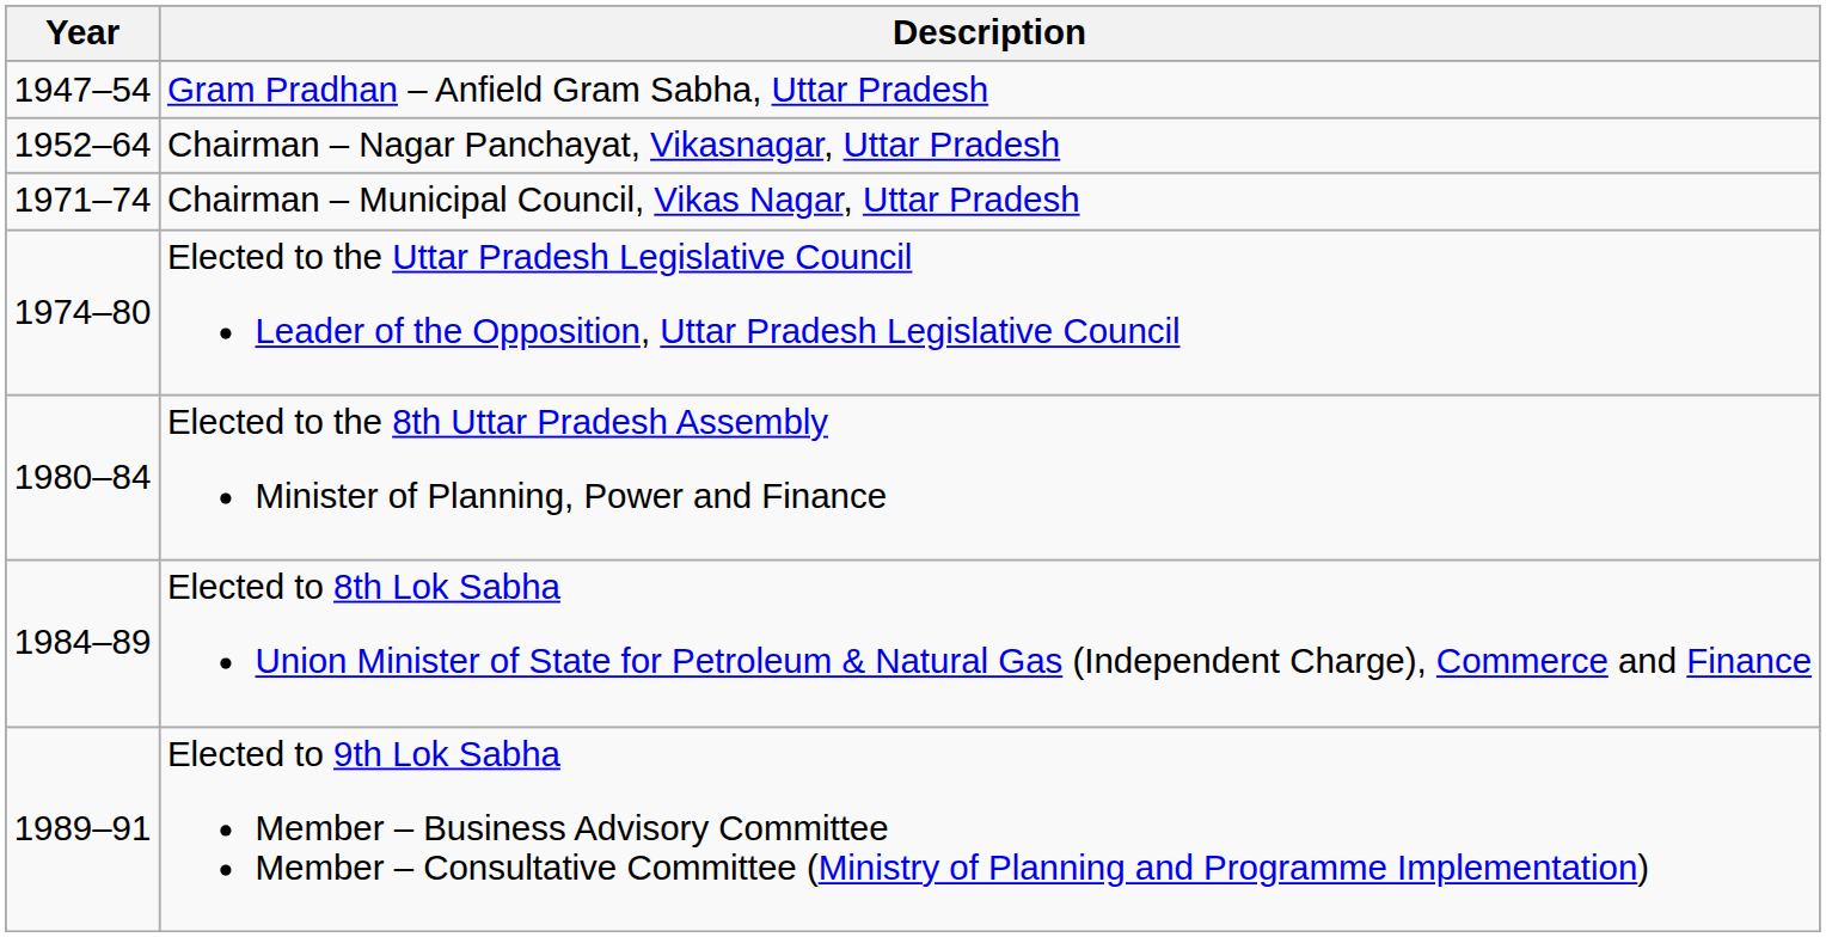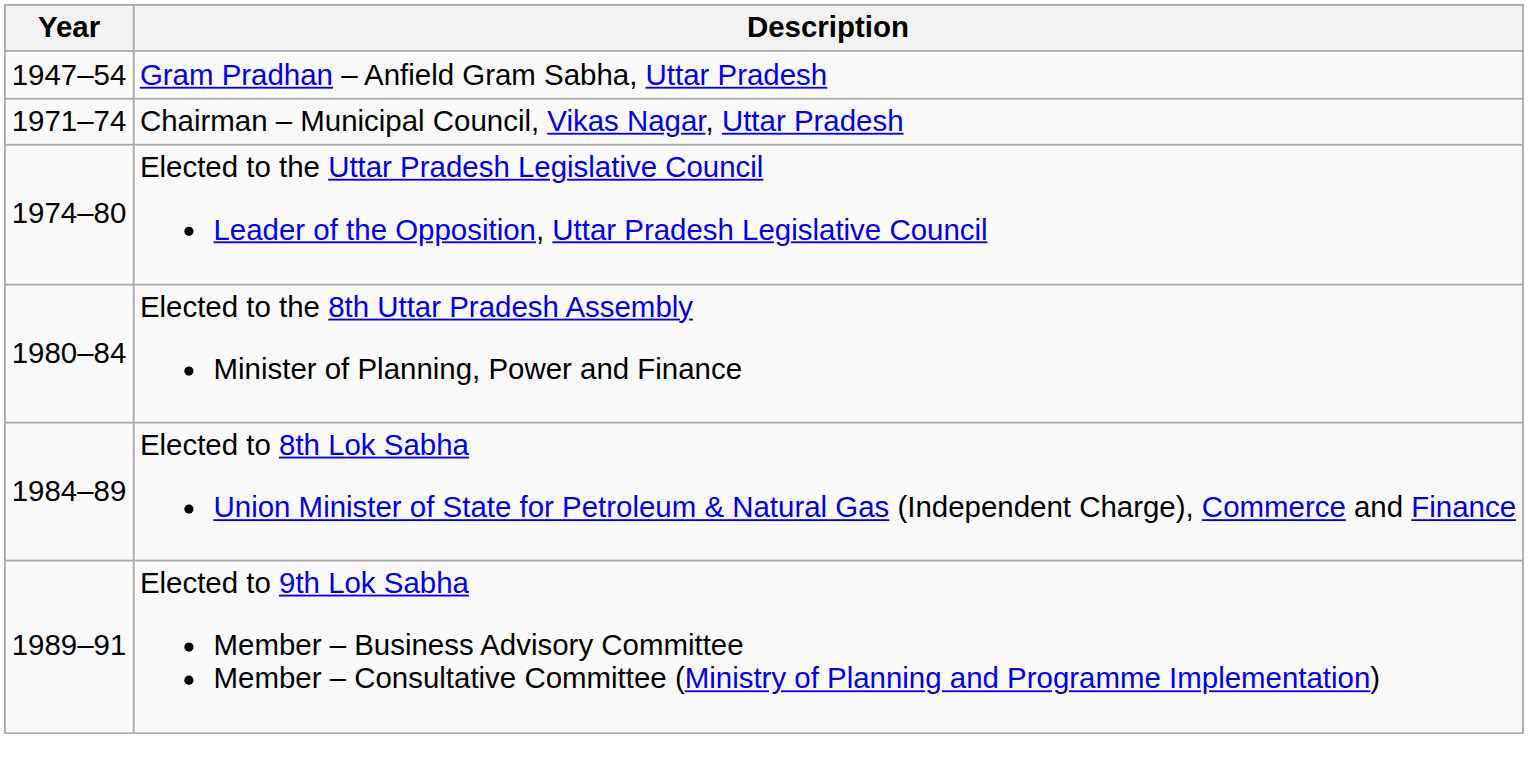- row: 1952–64 | Chairman – Nagar Panchayat, Vikasnagar, Uttar Pradesh
